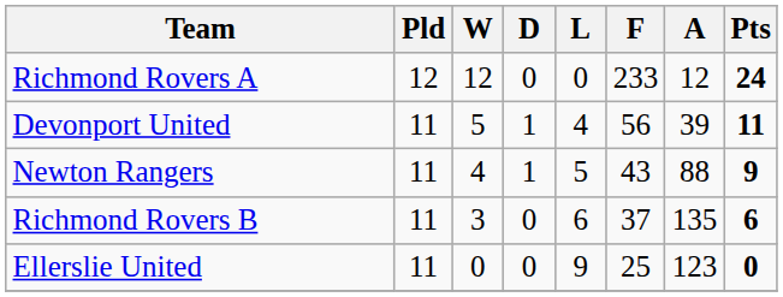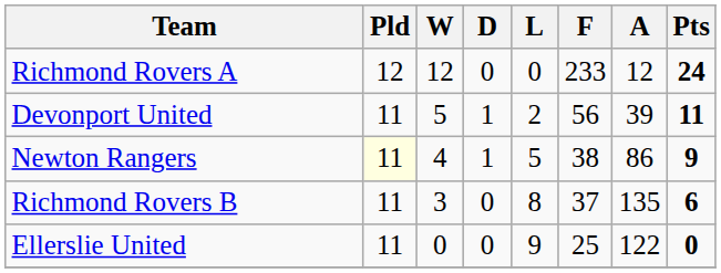Devonport United | L: 4 -> 2
Newton Rangers | Pld: no background -> lightyellow background
Newton Rangers | F: 43 -> 38
Newton Rangers | A: 88 -> 86
Richmond Rovers B | L: 6 -> 8
Ellerslie United | A: 123 -> 122
